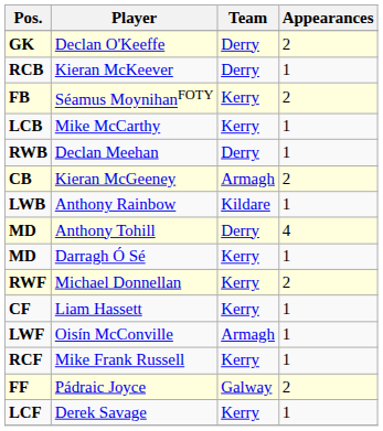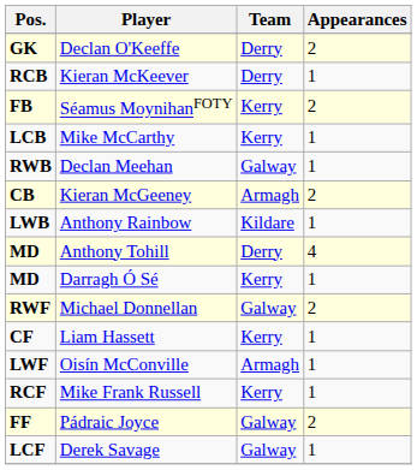Declan Meehan | Team: Derry -> Galway
Michael Donnellan | Team: Kerry -> Galway
Derek Savage | Team: Kerry -> Galway
